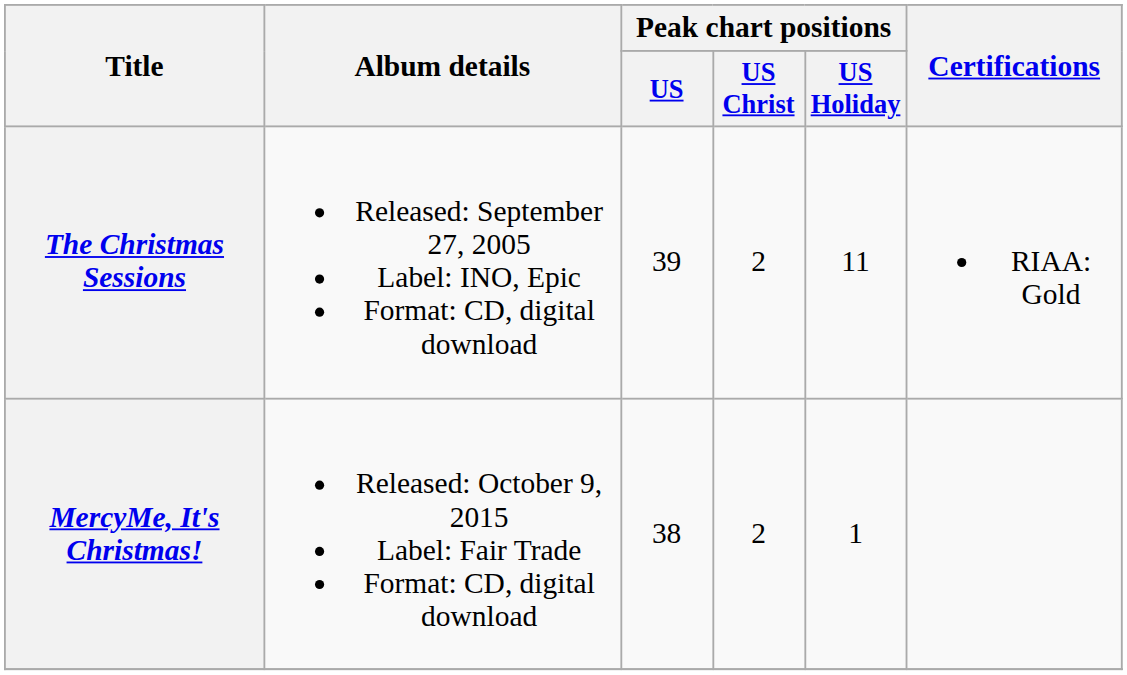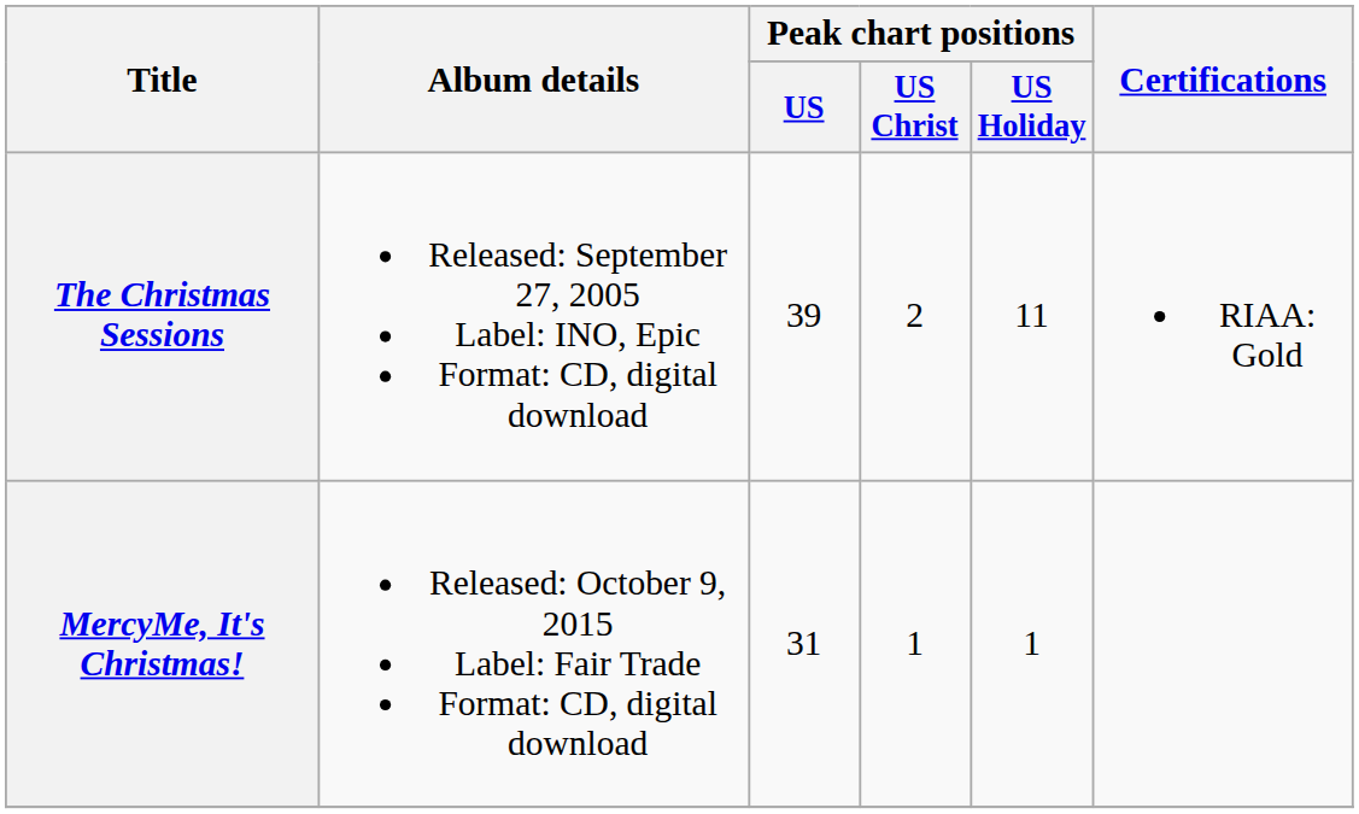MercyMe, It's Christmas! | Peak chart positions / US: 38 -> 31
MercyMe, It's Christmas! | Peak chart positions / US Christ: 2 -> 1
